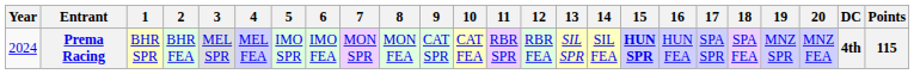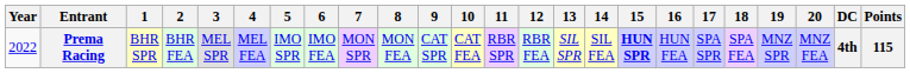Prema Racing | Year: 2024 -> 2022
